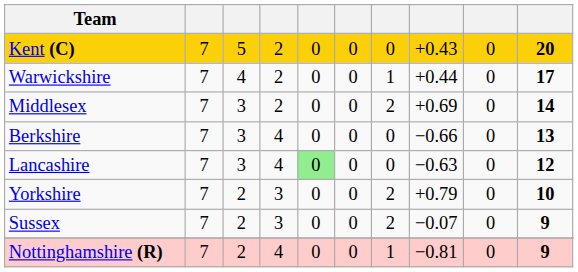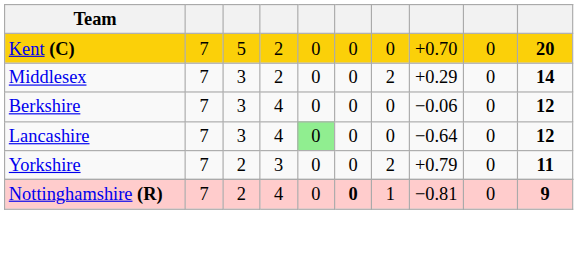Kent (C) | column 8: +0.43 -> +0.70
- row: Warwickshire | 7 | 4 | 2 | 0 | 0 | 1 | +0.44 | 0 | 17
Middlesex | column 8: +0.69 -> +0.29
Berkshire | column 8: −0.66 -> −0.06
Berkshire | column 10: 13 -> 12
Lancashire | column 8: −0.63 -> −0.64
Yorkshire | column 10: 10 -> 11
- row: Sussex | 7 | 2 | 3 | 0 | 0 | 2 | −0.07 | 0 | 9
Nottinghamshire (R) | column 6: normal -> bold
